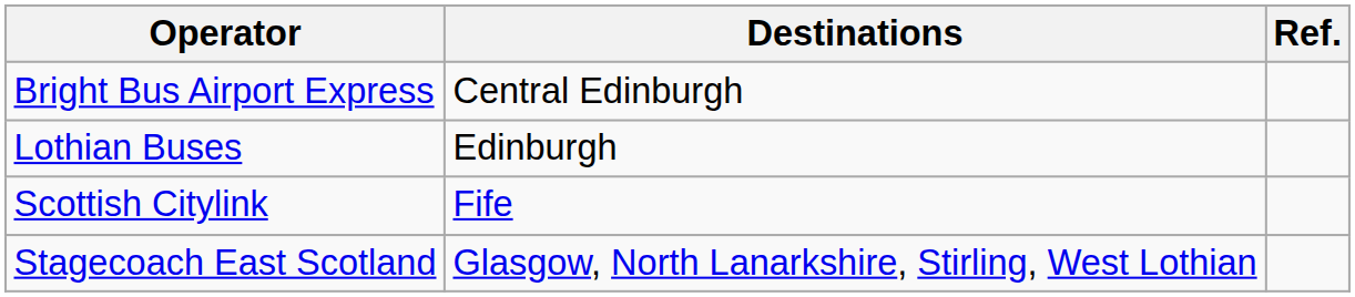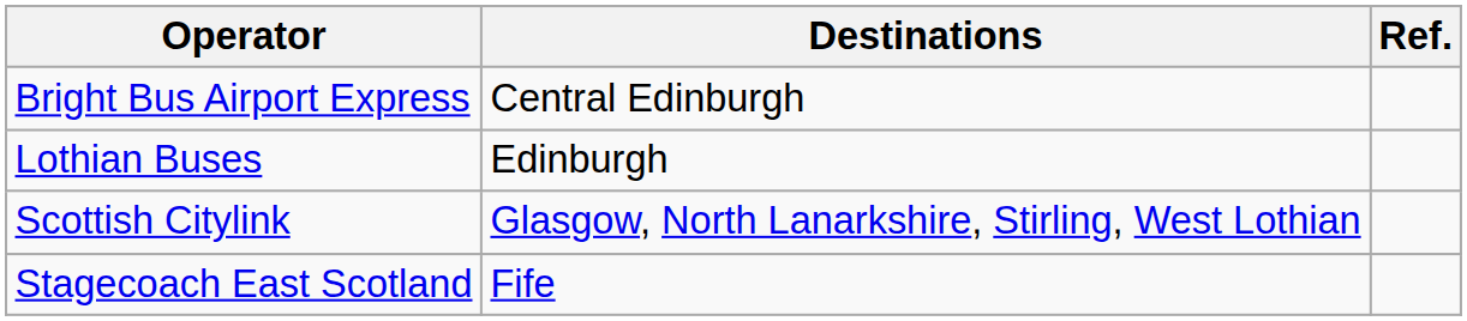Scottish Citylink | Destinations: Fife -> Glasgow, North Lanarkshire, Stirling, West Lothian
Stagecoach East Scotland | Destinations: Glasgow, North Lanarkshire, Stirling, West Lothian -> Fife
